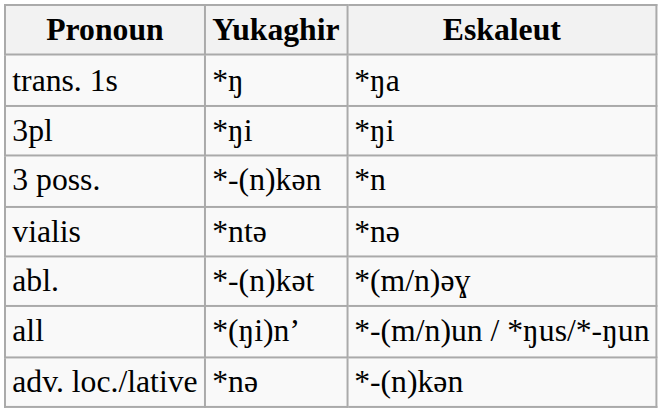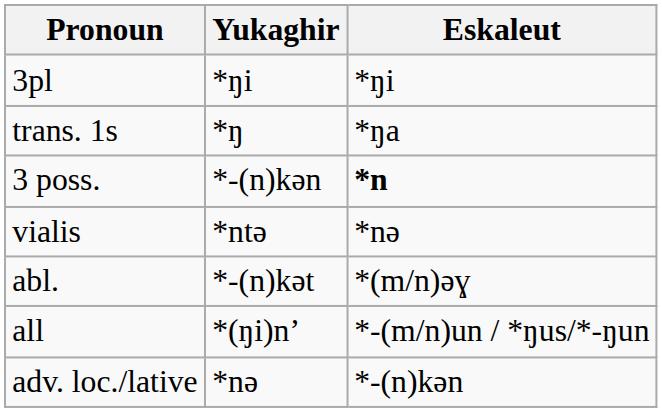rows swapped: trans. 1s <-> 3pl
3 poss. | Eskaleut: normal -> bold
